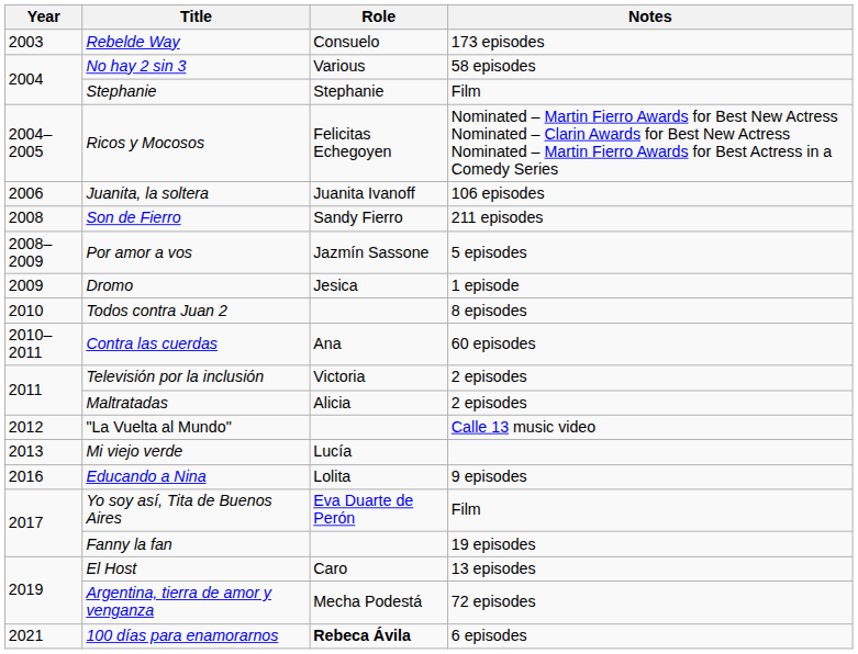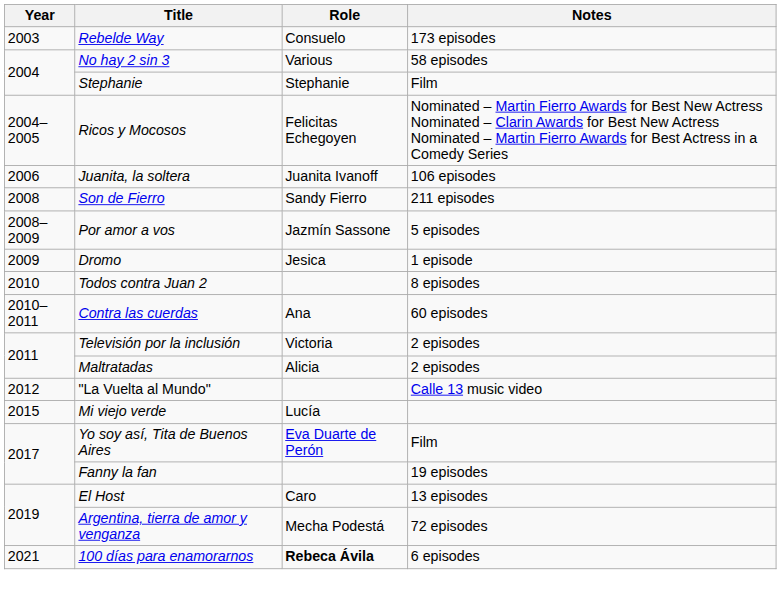Mi viejo verde | Year: 2013 -> 2015
- row: 2016 | Educando a Nina | Lolita | 9 episodes
